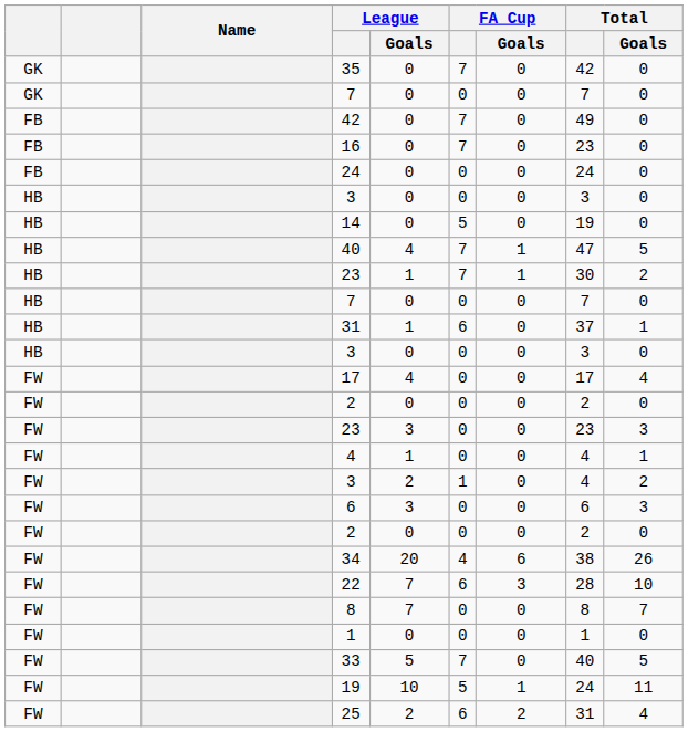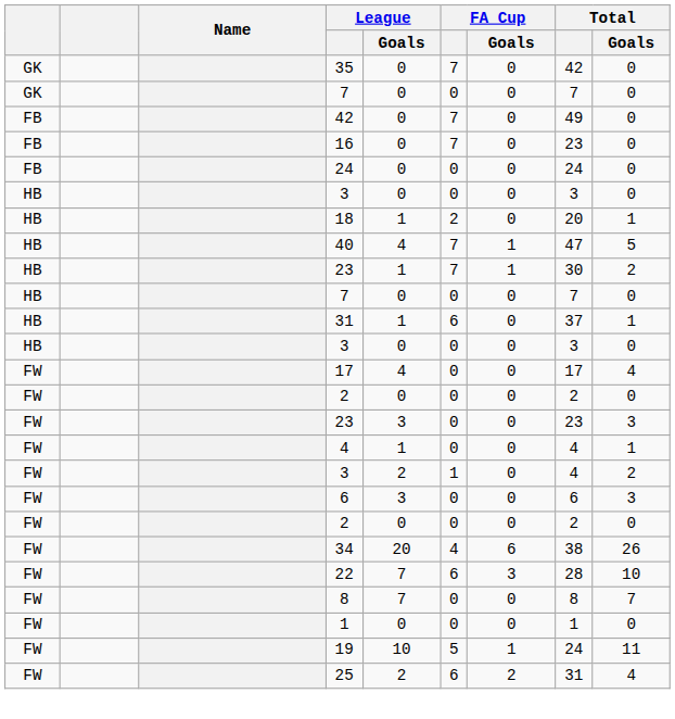+ row: HB | 18 | 1 | 2 | 0 | 20 | 1
- row: HB | 14 | 0 | 5 | 0 | 19 | 0
- row: FW | 33 | 5 | 7 | 0 | 40 | 5
